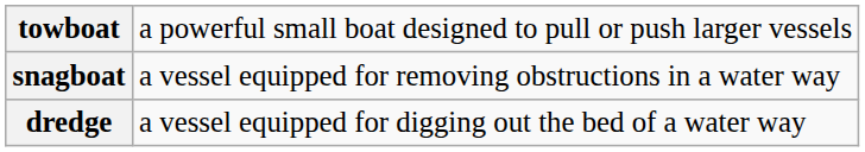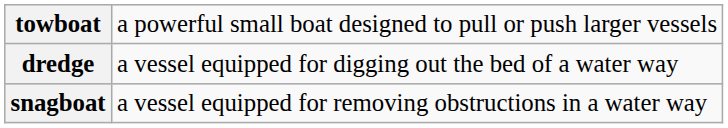rows swapped: dredge <-> snagboat
